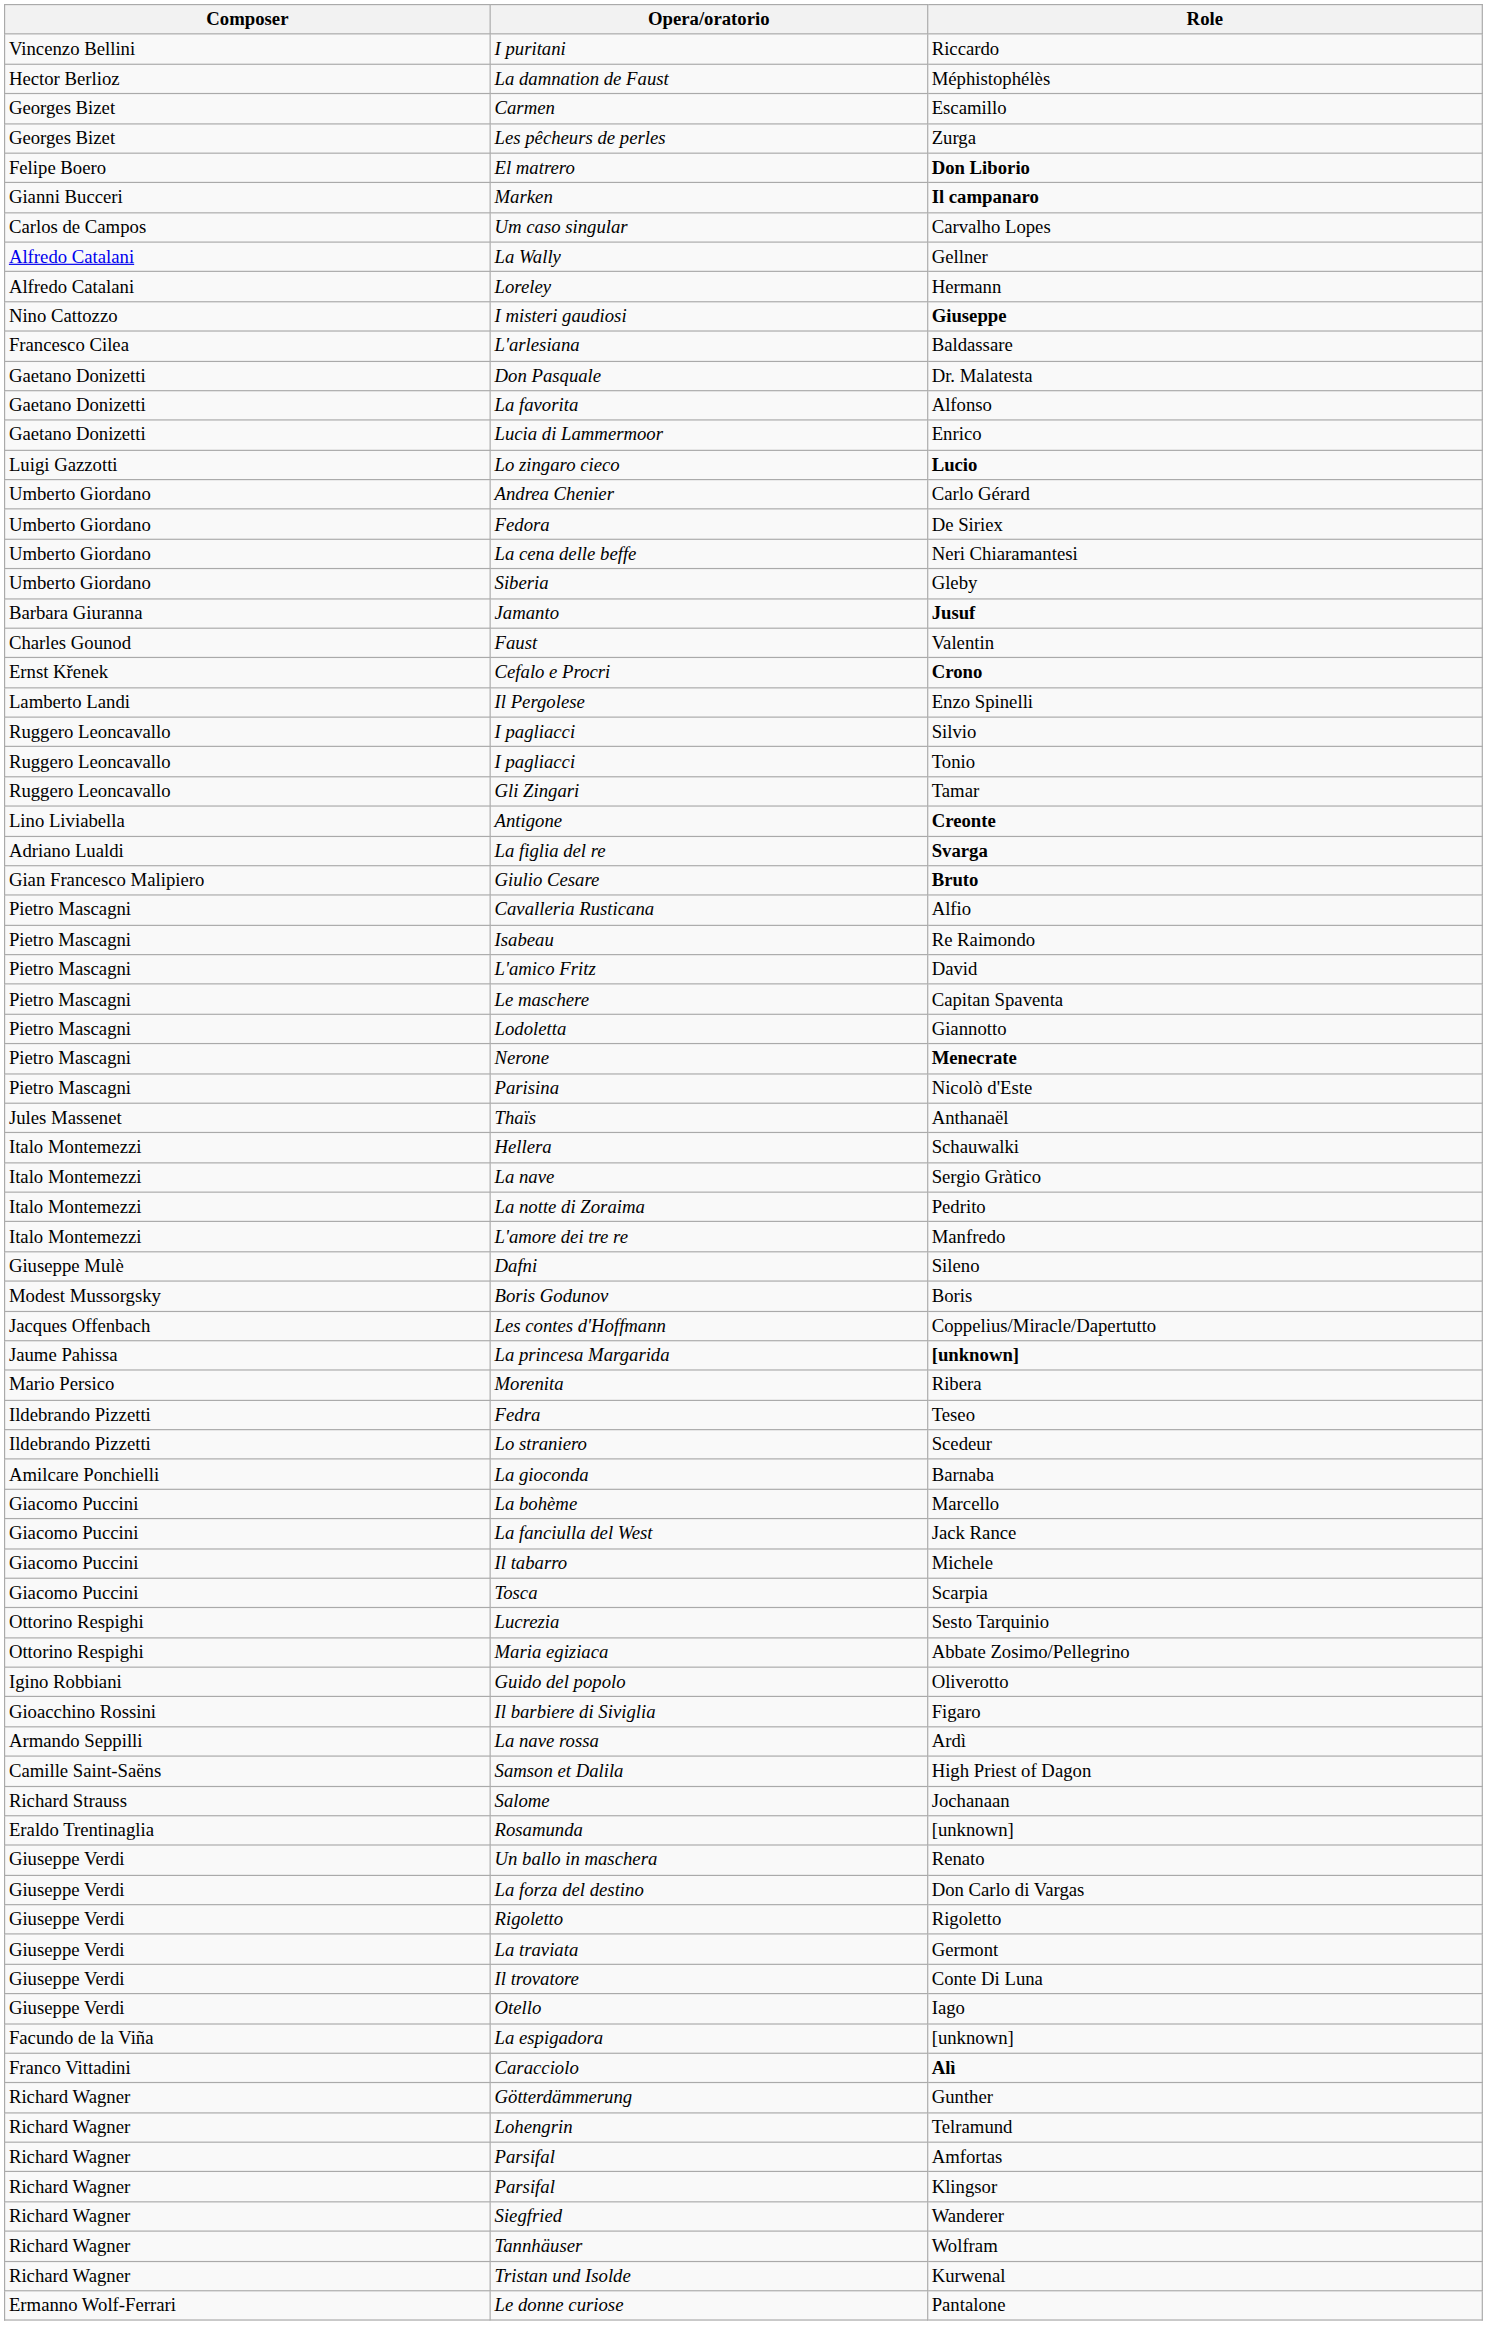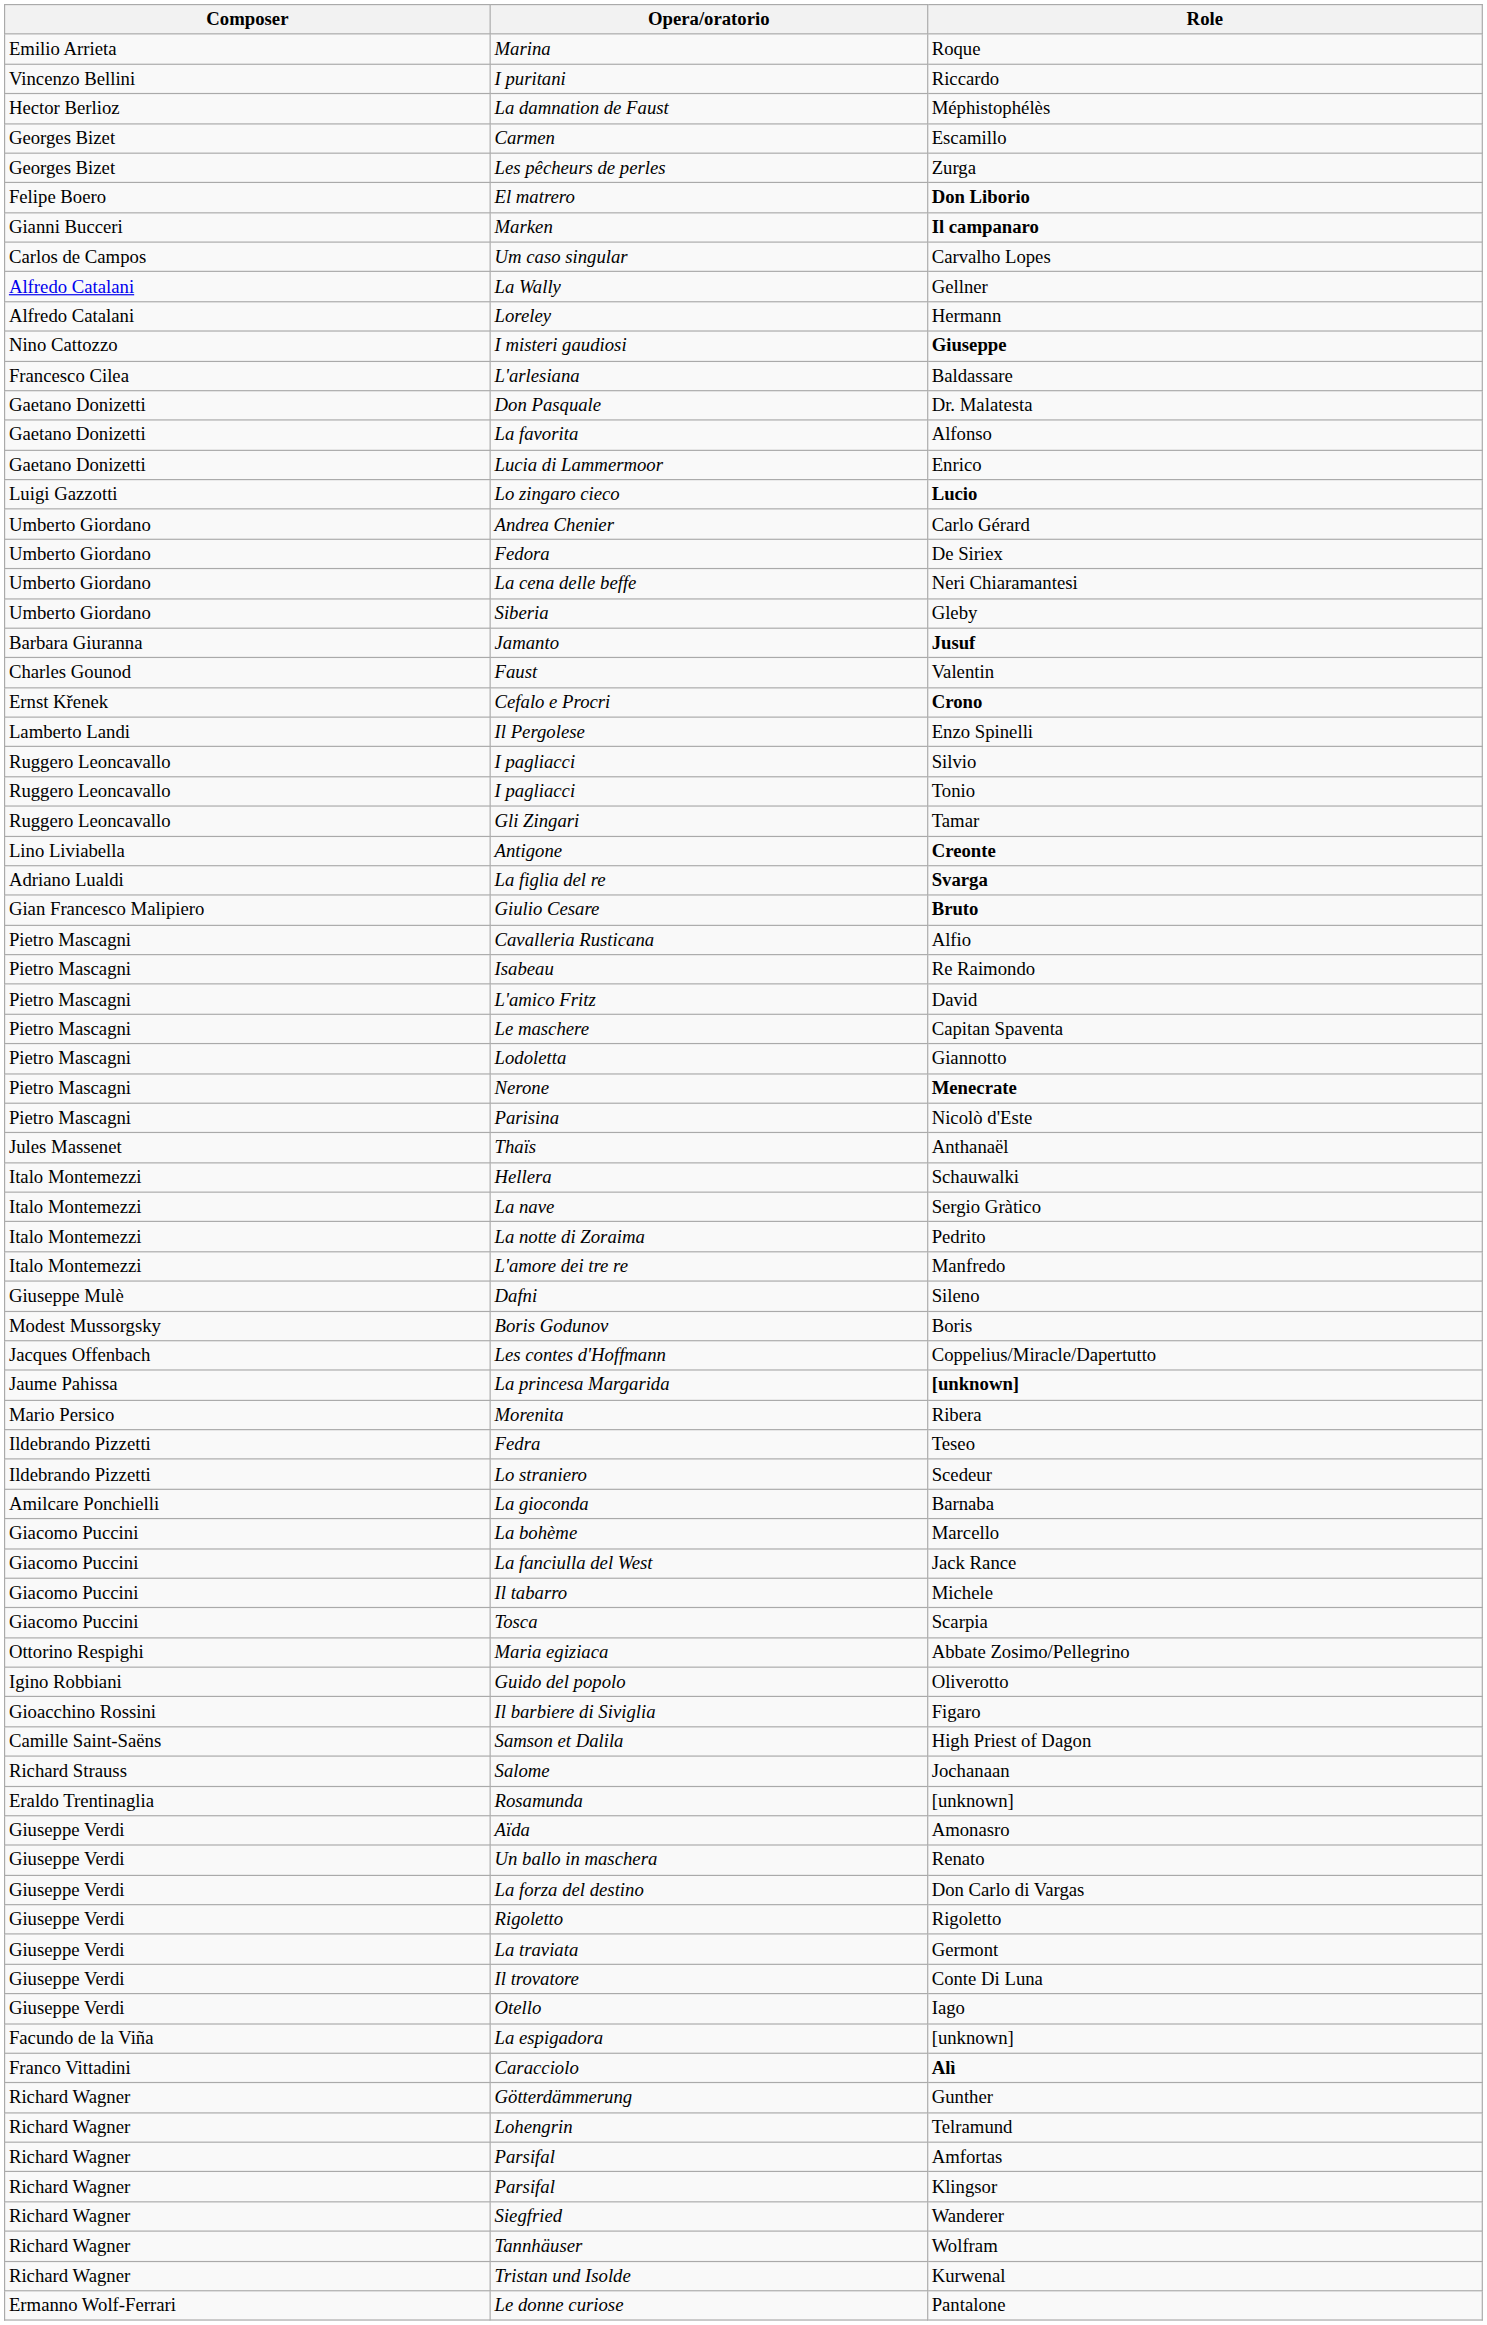+ row: Emilio Arrieta | Marina | Roque
- row: Ottorino Respighi | Lucrezia | Sesto Tarquinio
- row: Armando Seppilli | La nave rossa | Ardì
+ row: Giuseppe Verdi | Aïda | Amonasro
